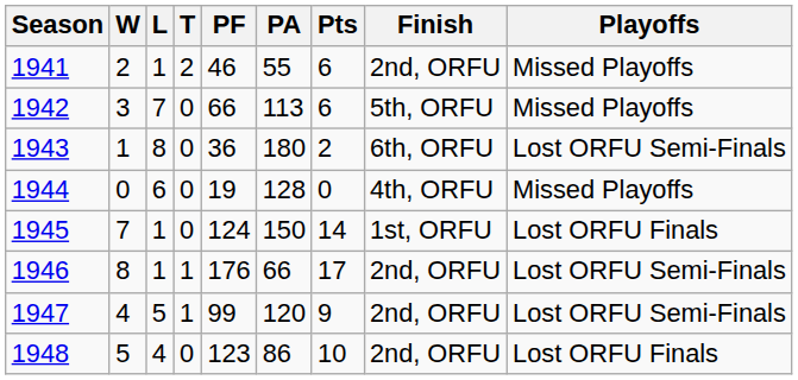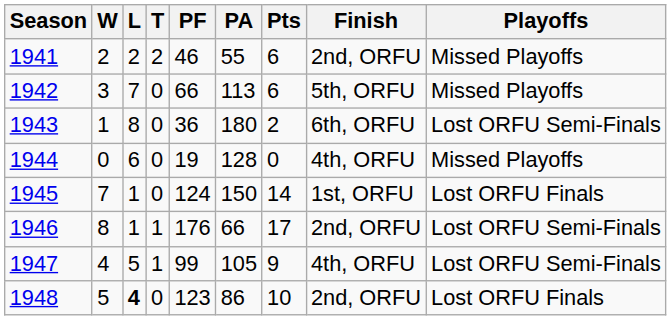1941 | L: 1 -> 2
1947 | PA: 120 -> 105
1947 | Finish: 2nd, ORFU -> 4th, ORFU
1948 | L: normal -> bold
